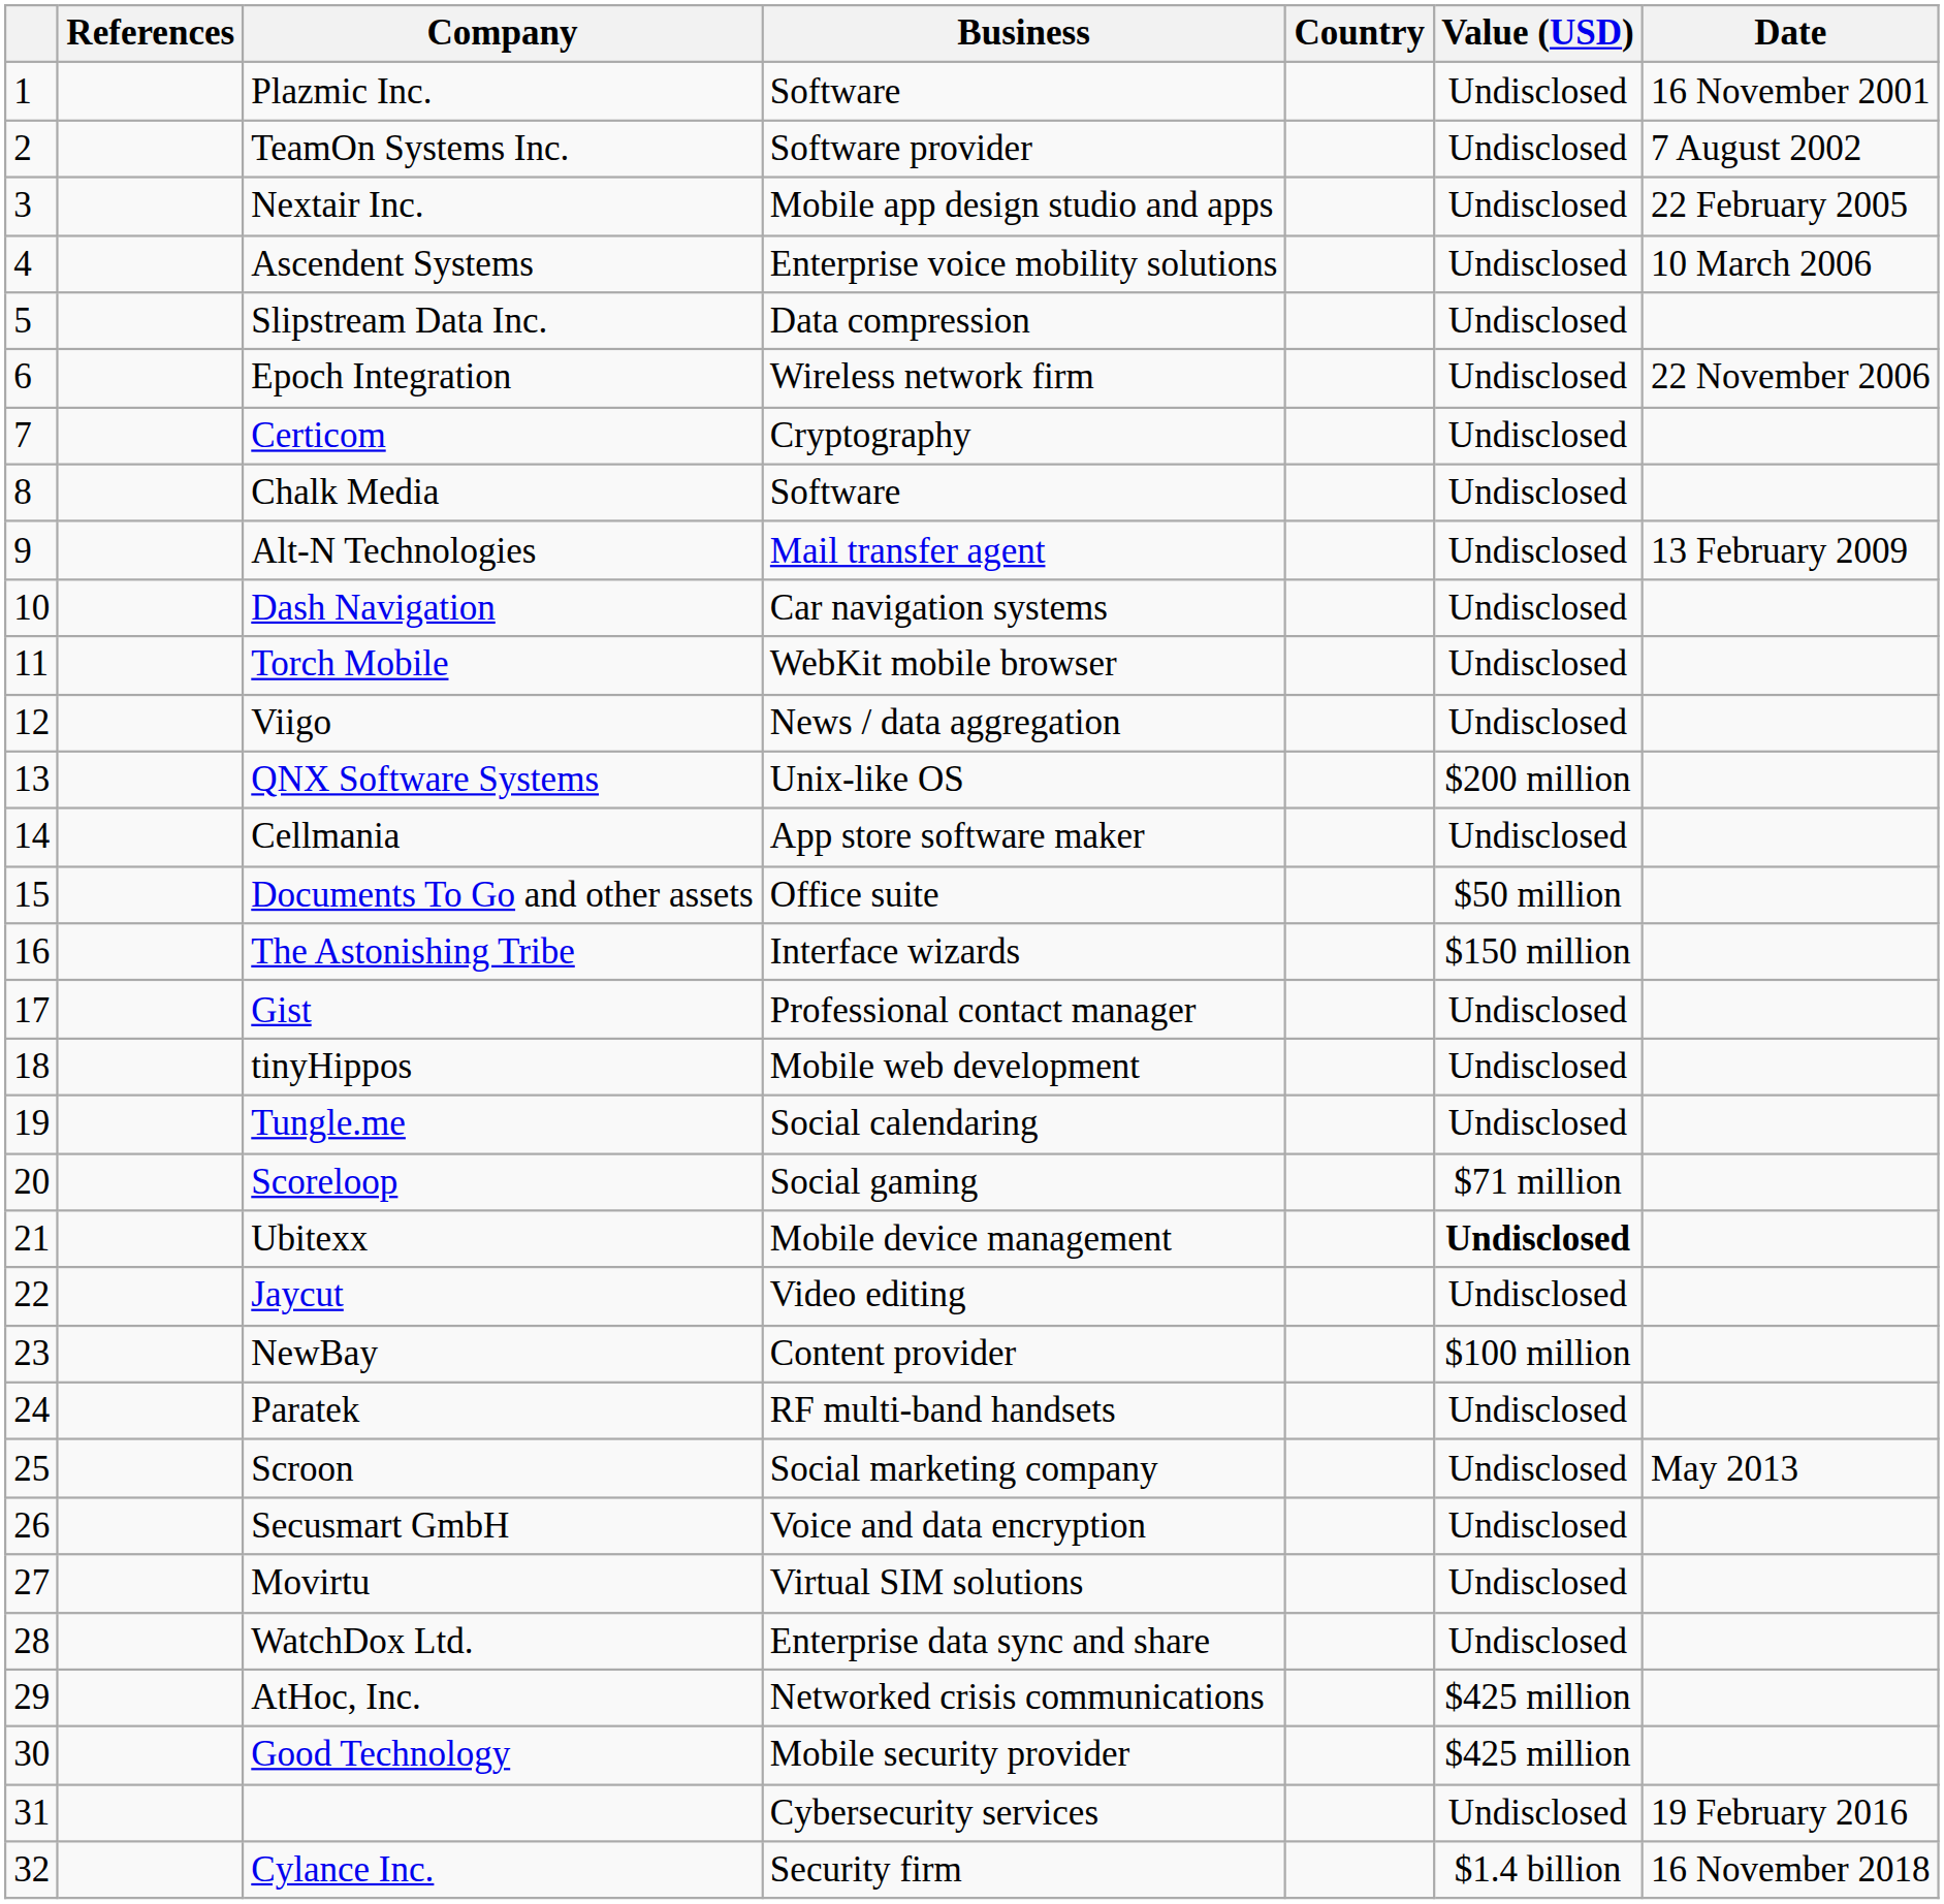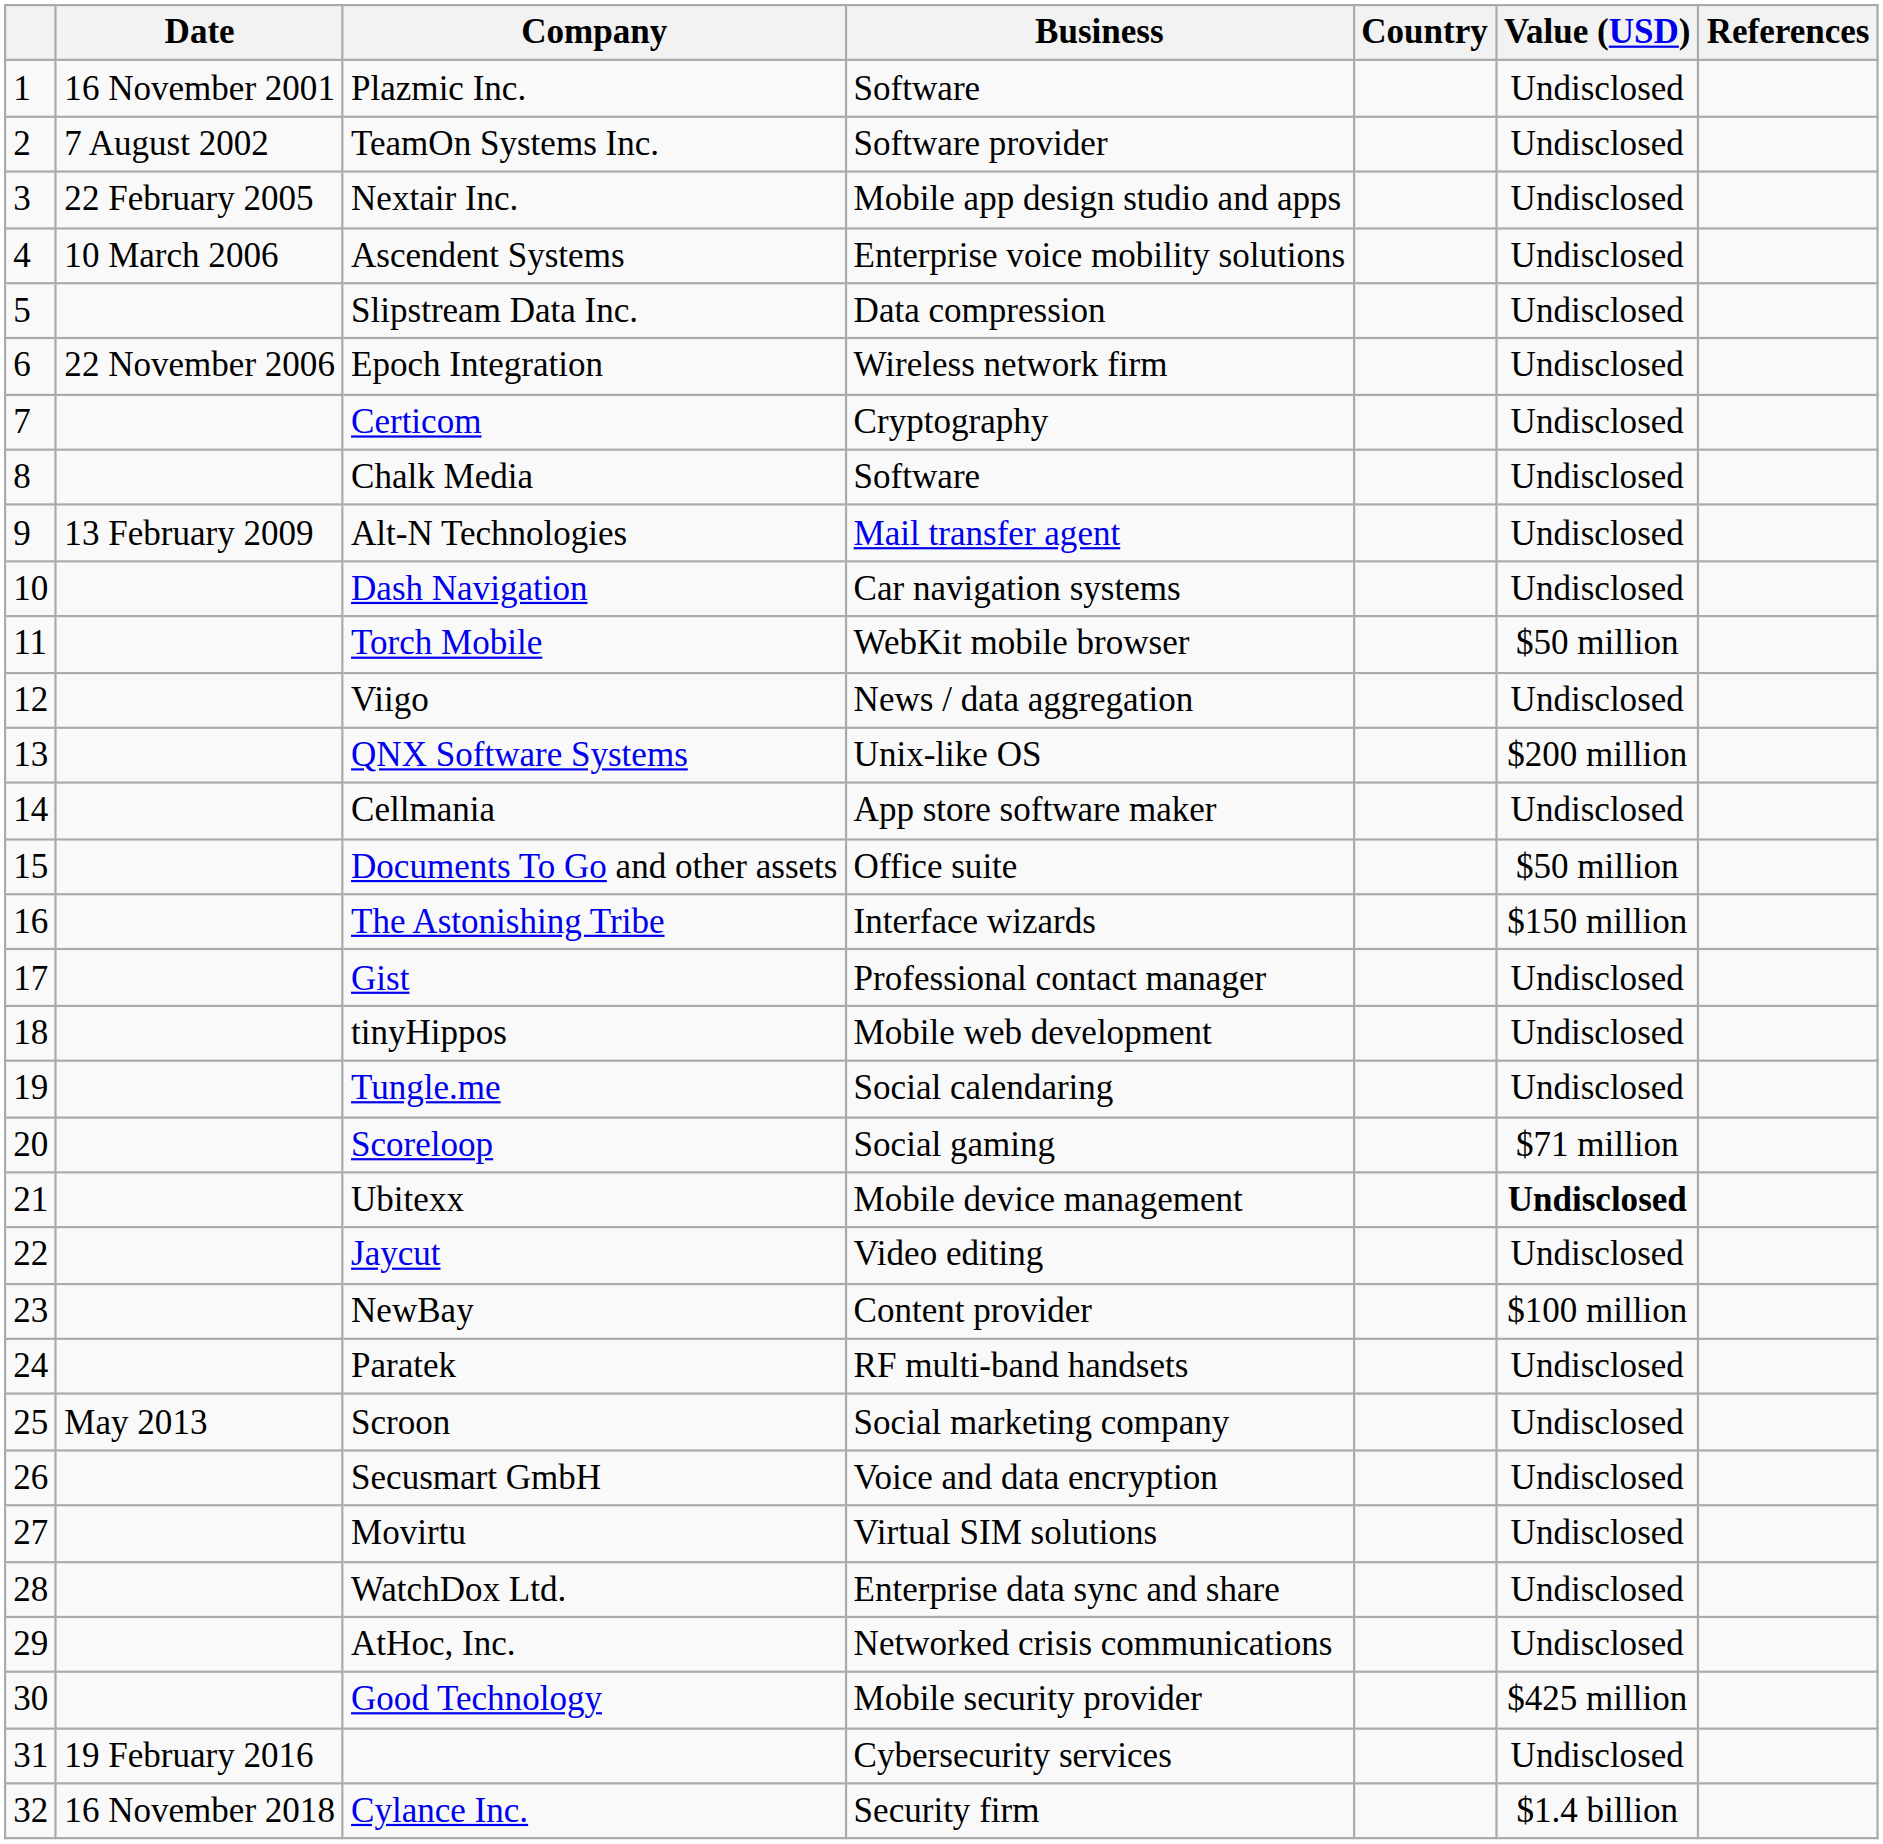columns swapped: Date <-> References
Torch Mobile | Value (USD): Undisclosed -> $50 million
AtHoc, Inc. | Value (USD): $425 million -> Undisclosed
